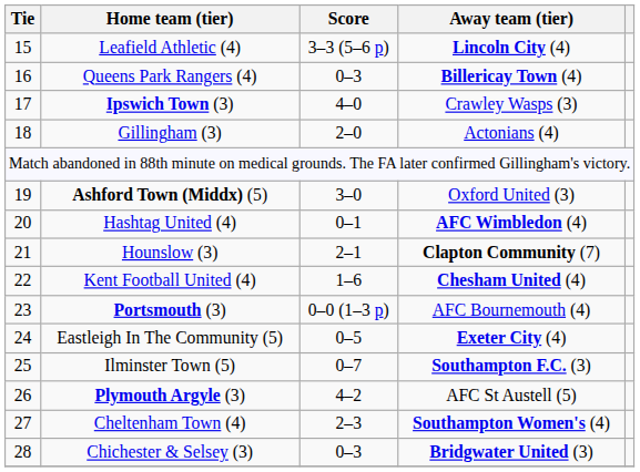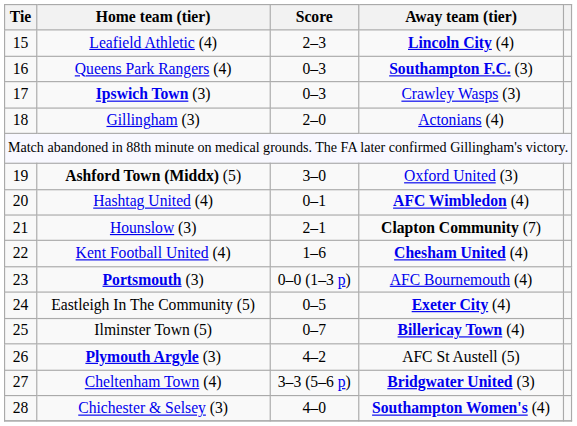Leafield Athletic (4) | Score: 3–3 (5–6 p) -> 2–3
Queens Park Rangers (4) | Away team (tier): Billericay Town (4) -> Southampton F.C. (3)
Ipswich Town (3) | Score: 4–0 -> 0–3
Ilminster Town (5) | Away team (tier): Southampton F.C. (3) -> Billericay Town (4)
Cheltenham Town (4) | Score: 2–3 -> 3–3 (5–6 p)
Cheltenham Town (4) | Away team (tier): Southampton Women's (4) -> Bridgwater United (3)
Chichester & Selsey (3) | Score: 0–3 -> 4–0
Chichester & Selsey (3) | Away team (tier): Bridgwater United (3) -> Southampton Women's (4)
